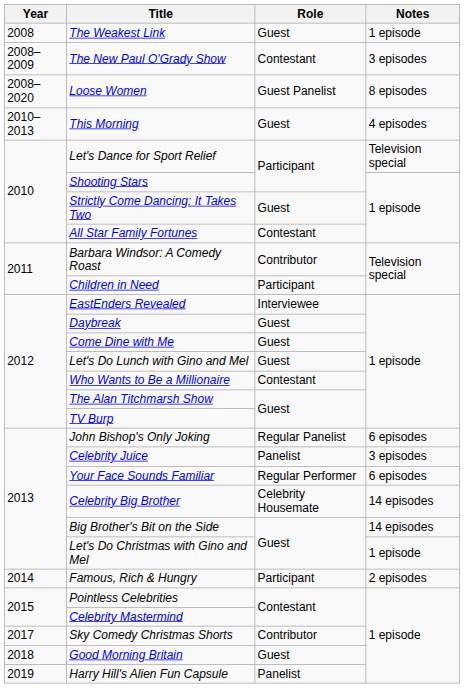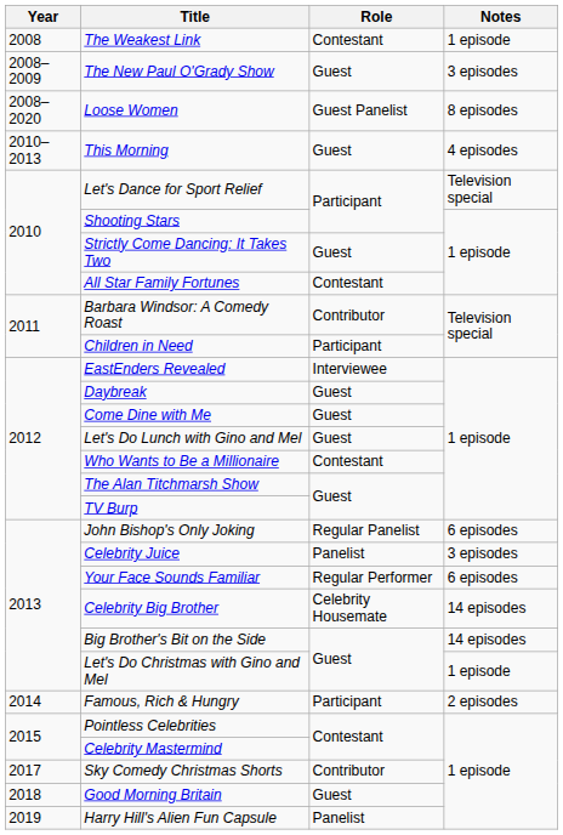The Weakest Link | Role: Guest -> Contestant
The New Paul O'Grady Show | Role: Contestant -> Guest
